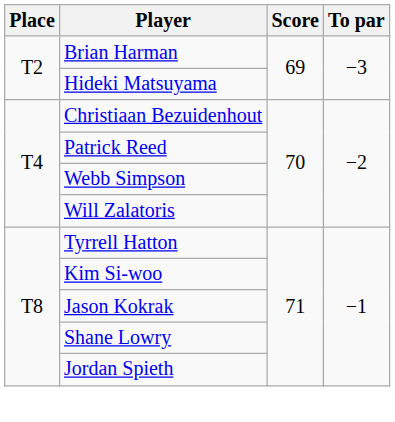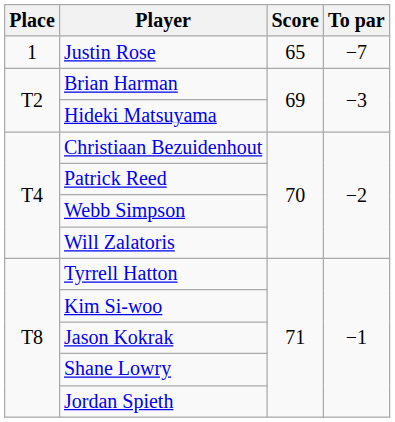+ row: 1 | Justin Rose | 65 | −7
